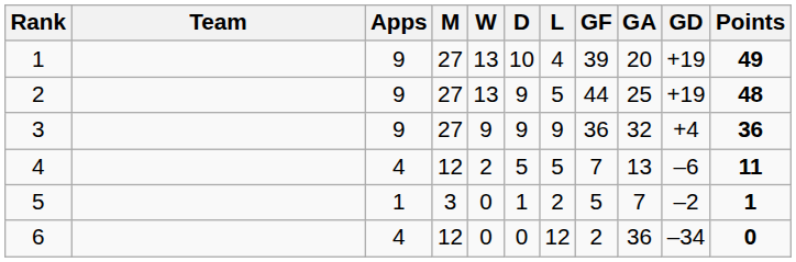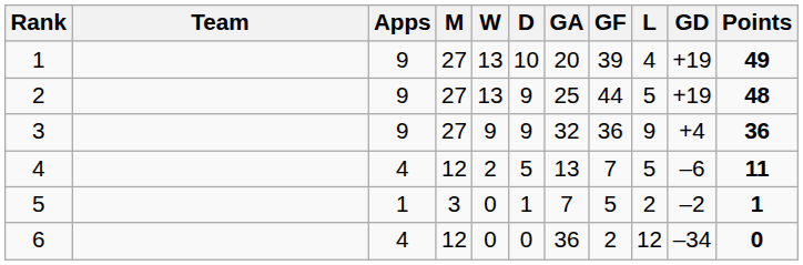columns swapped: L <-> GA
